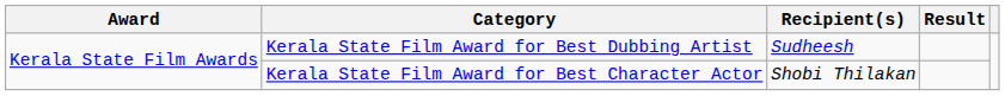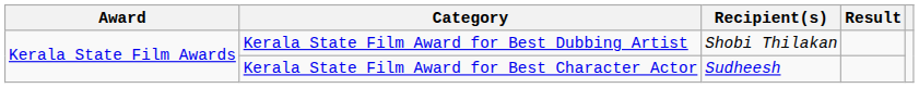Kerala State Film Award for Best Dubbing Artist | Recipient(s): Sudheesh -> Shobi Thilakan
Kerala State Film Award for Best Character Actor | Recipient(s): Shobi Thilakan -> Sudheesh
